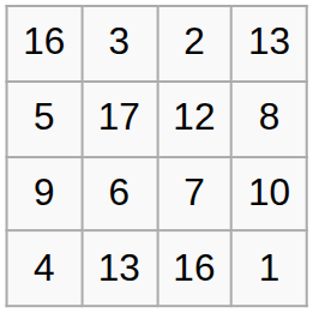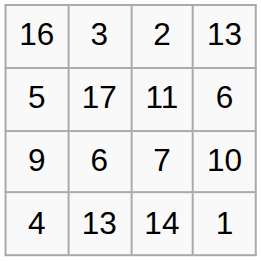5 | column 3: 12 -> 11
5 | column 4: 8 -> 6
4 | column 3: 16 -> 14
